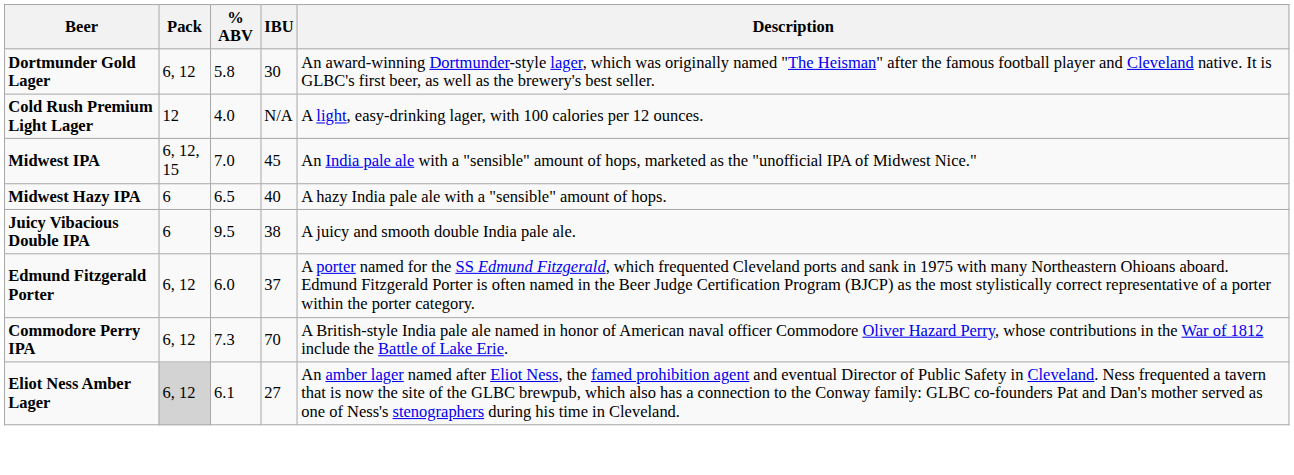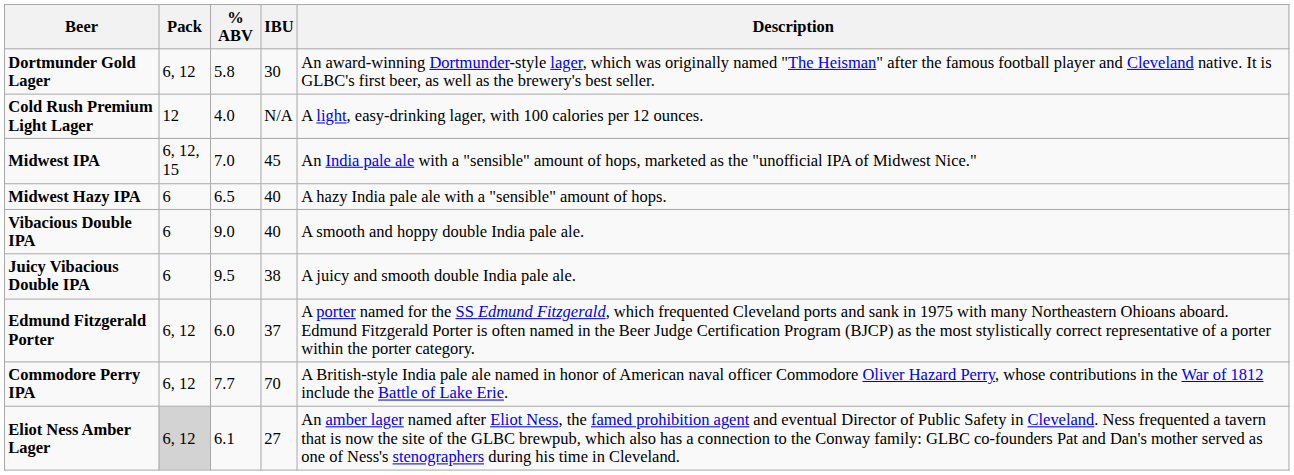+ row: Vibacious Double IPA | 6 | 9.0 | 40 | A smooth and hoppy double India pale ale.
Commodore Perry IPA | % ABV: 7.3 -> 7.7
